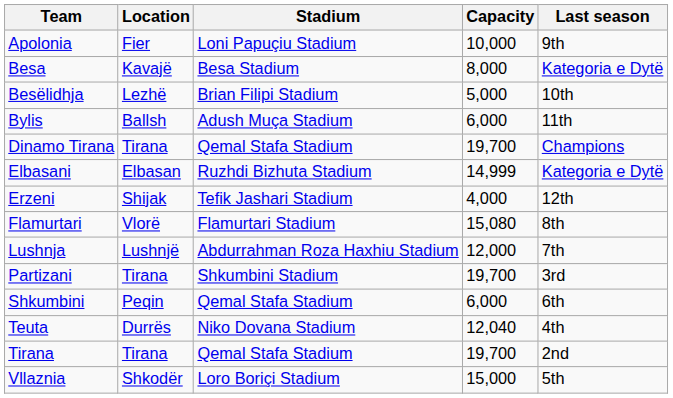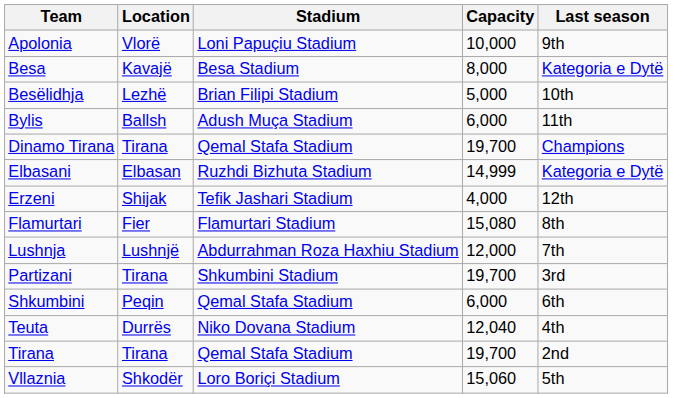Apolonia | Location: Fier -> Vlorë
Flamurtari | Location: Vlorë -> Fier
Vllaznia | Capacity: 15,000 -> 15,060
